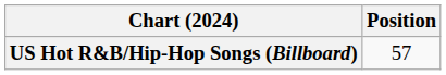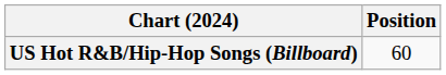US Hot R&B/Hip-Hop Songs (Billboard) | Position: 57 -> 60
